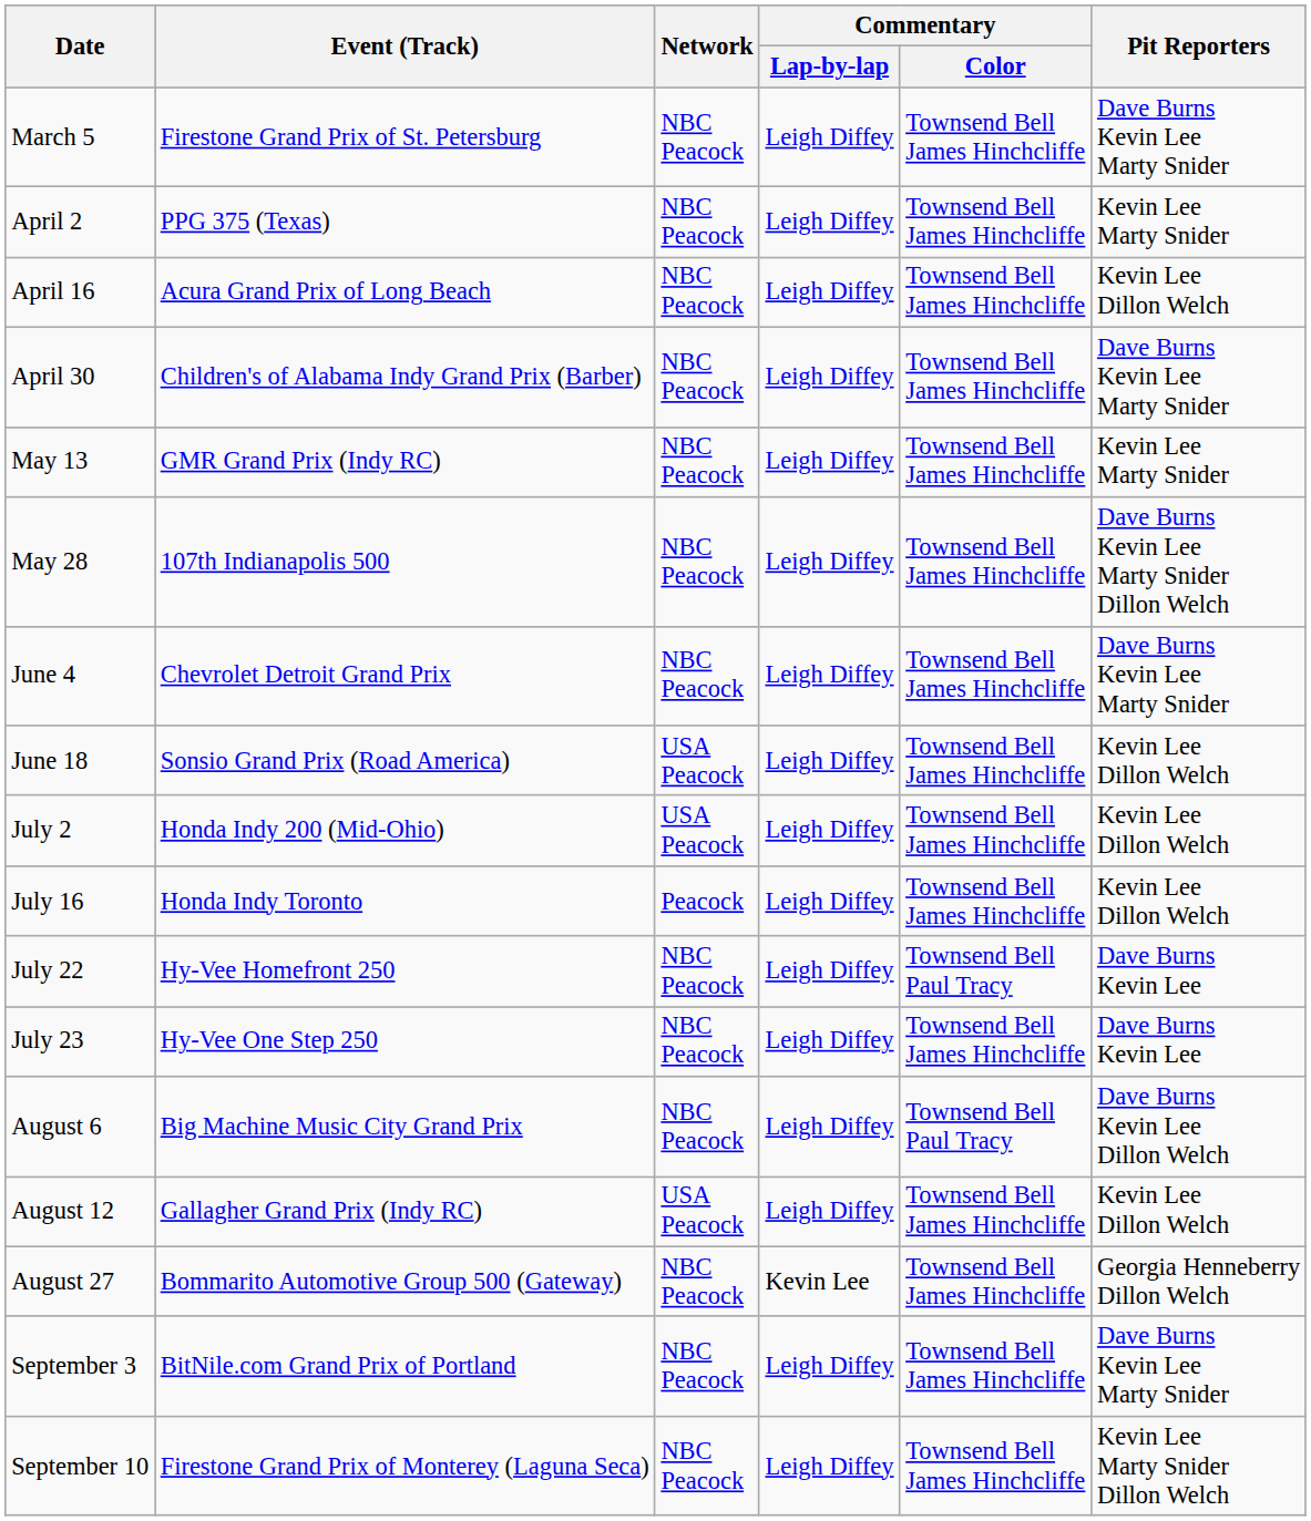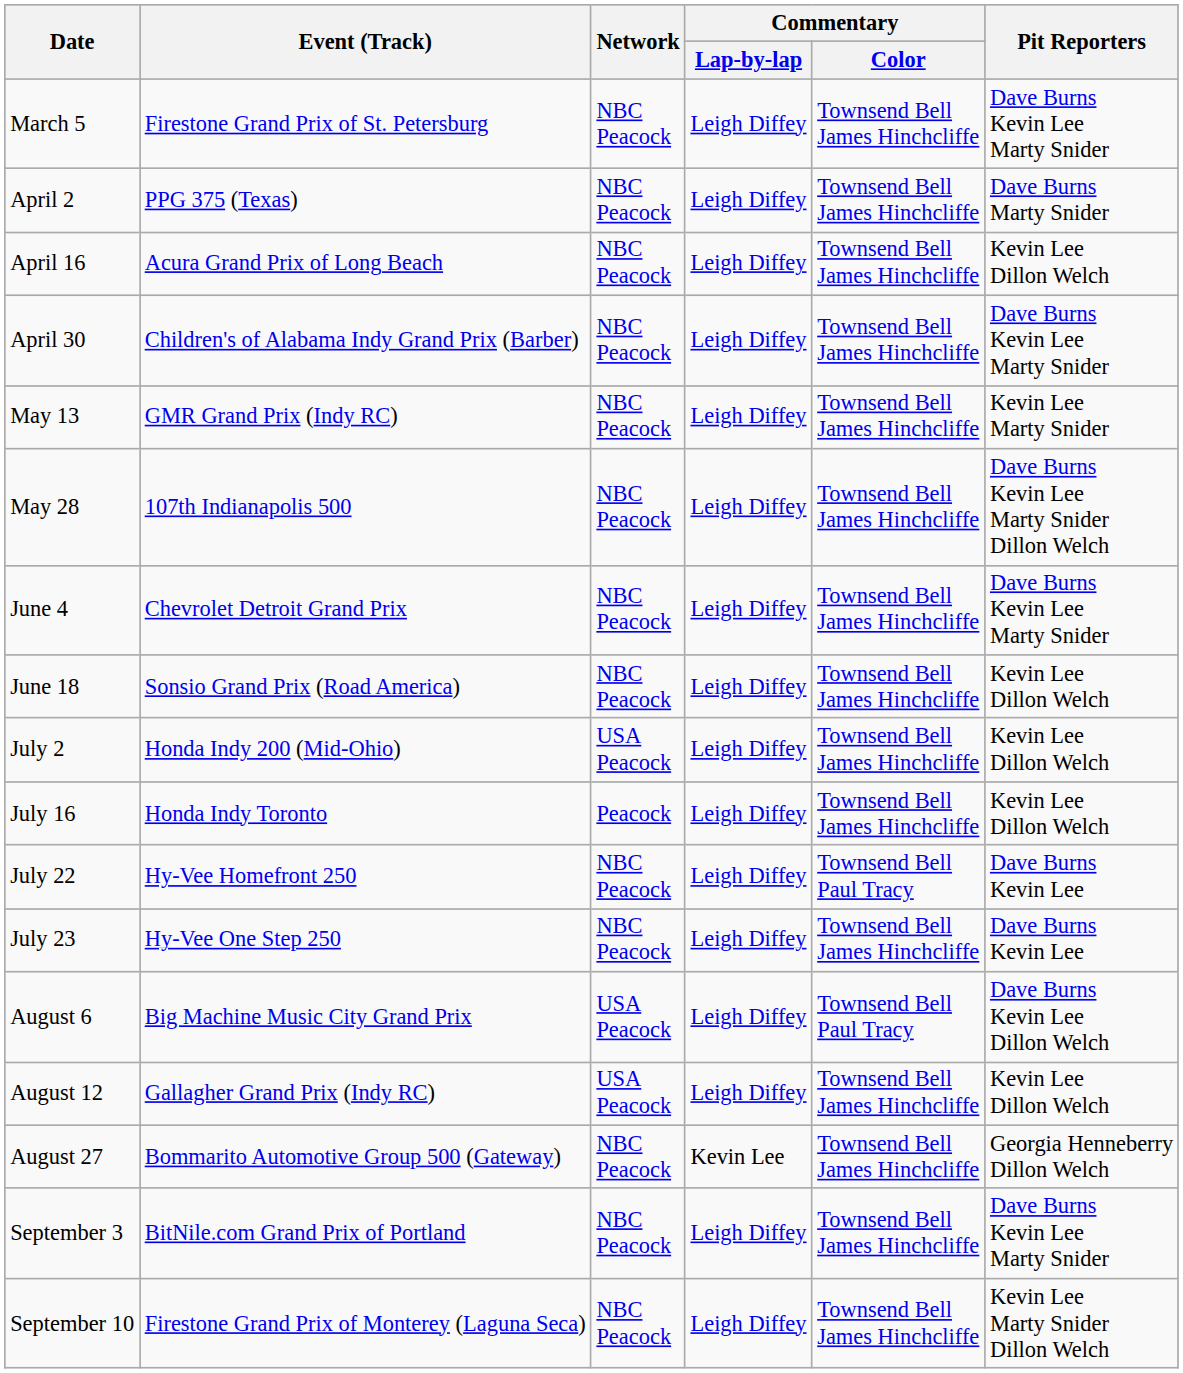April 2 | Pit Reporters: Kevin Lee Marty Snider -> Dave Burns Marty Snider
June 18 | Network: USA Peacock -> NBC Peacock
August 6 | Network: NBC Peacock -> USA Peacock
